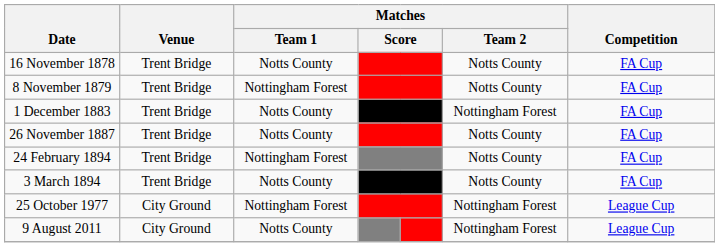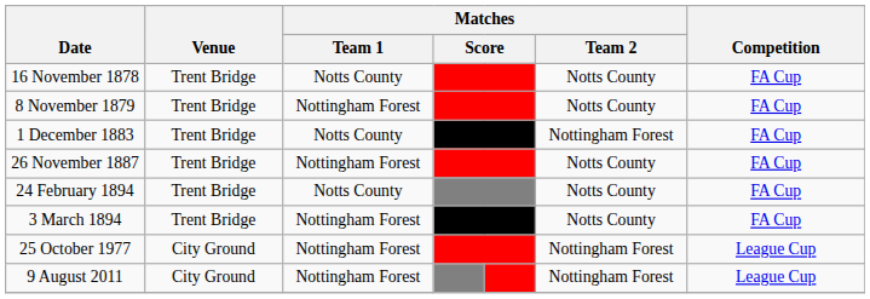26 November 1887 | Matches / Team 1: Notts County -> Nottingham Forest
24 February 1894 | Matches / Team 1: Nottingham Forest -> Notts County
3 March 1894 | Matches / Team 1: Notts County -> Nottingham Forest
9 August 2011 | Matches / Team 1: Notts County -> Nottingham Forest
